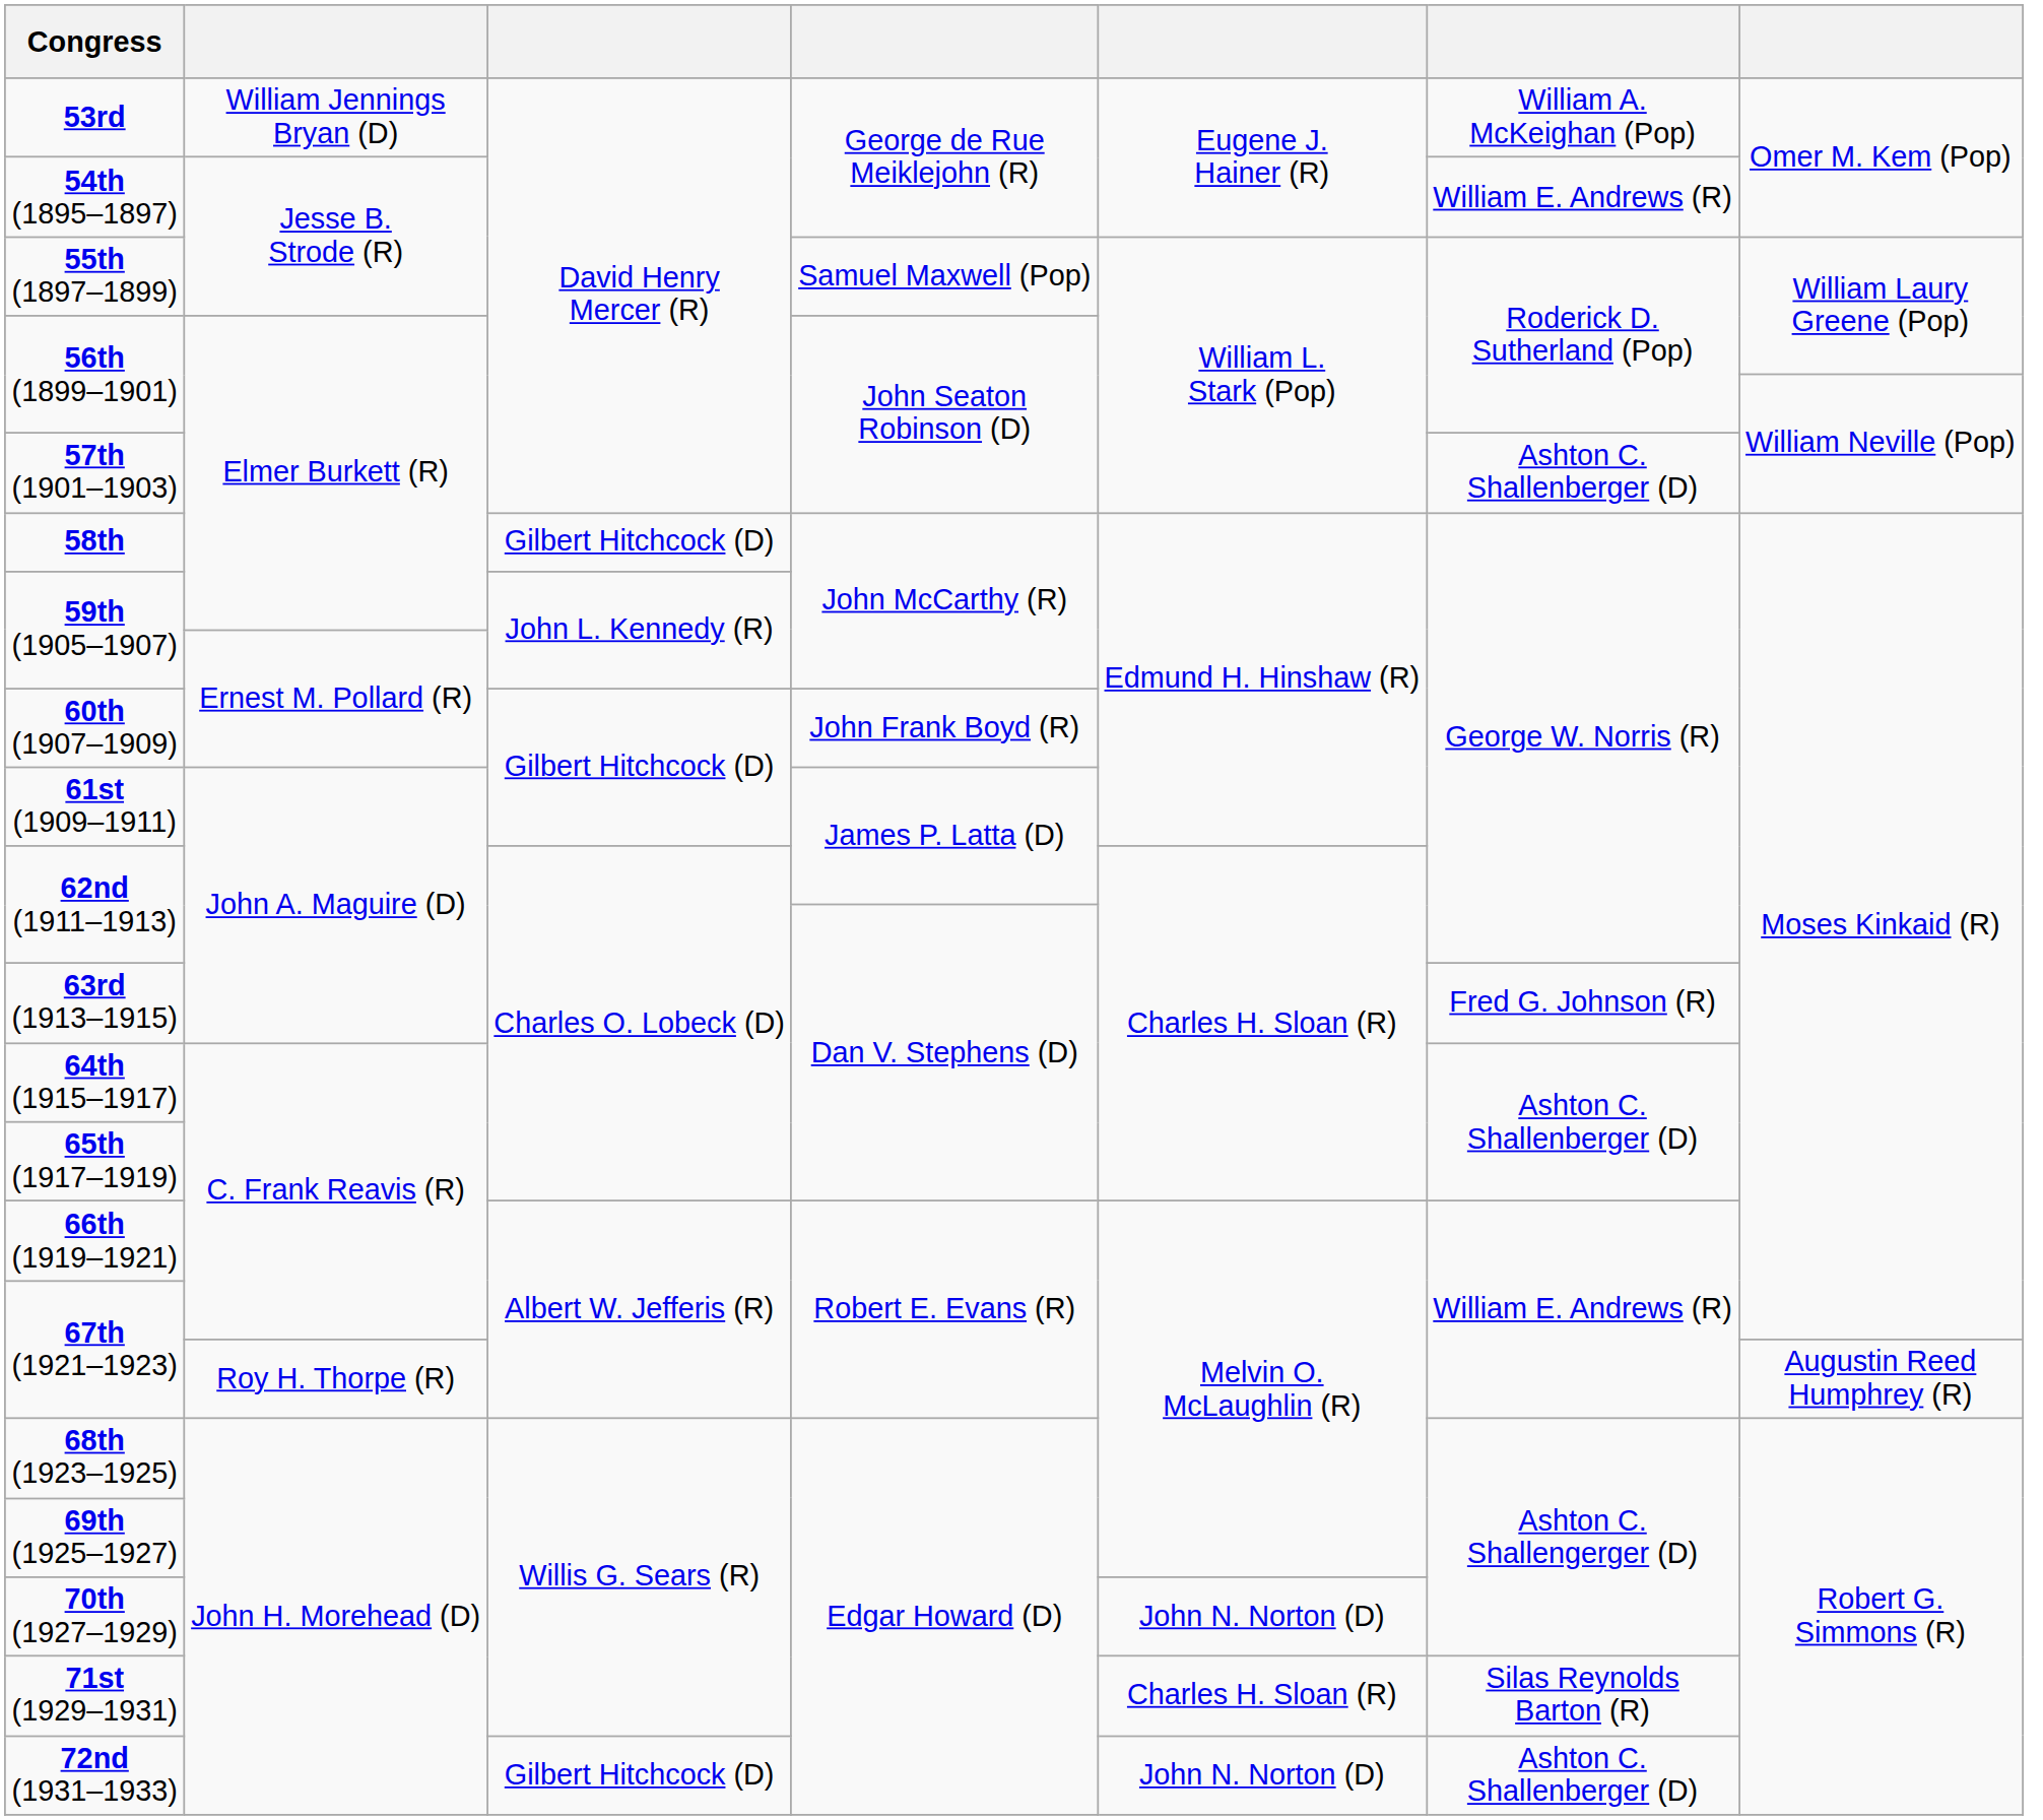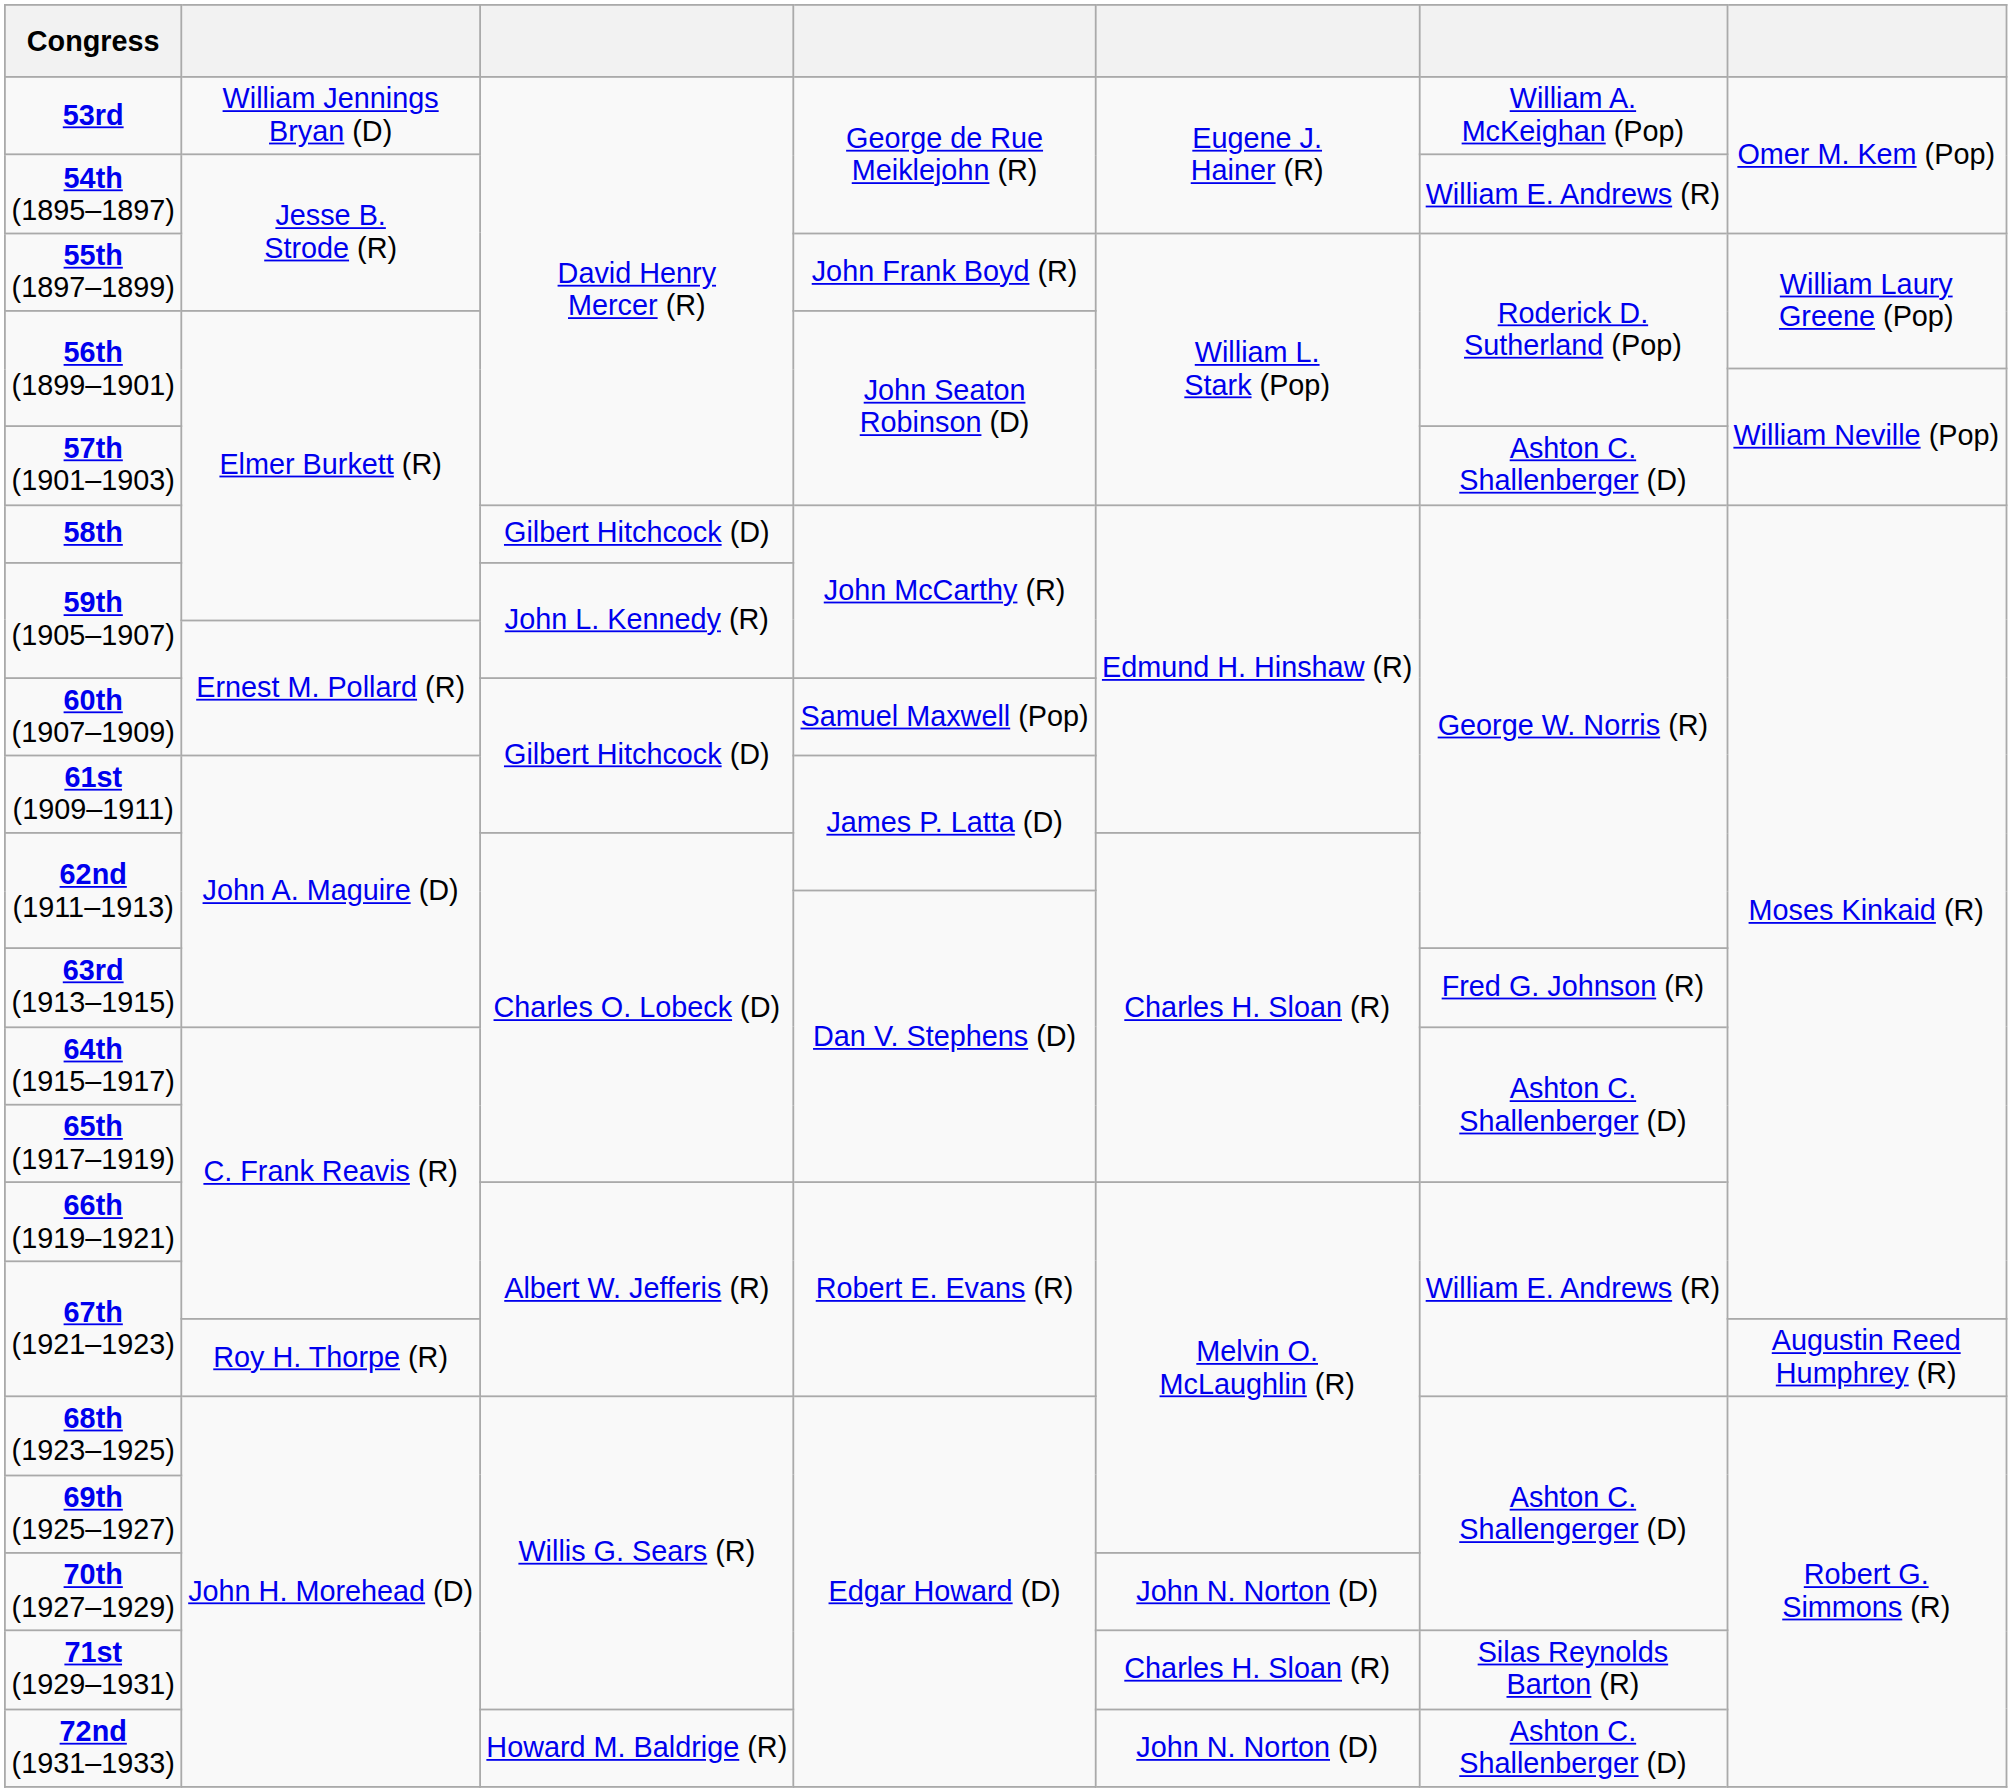55th (1897–1899) | column 4: Samuel Maxwell (Pop) -> John Frank Boyd (R)
60th (1907–1909) | column 4: John Frank Boyd (R) -> Samuel Maxwell (Pop)
72nd (1931–1933) | column 3: Gilbert Hitchcock (D) -> Howard M. Baldrige (R)
